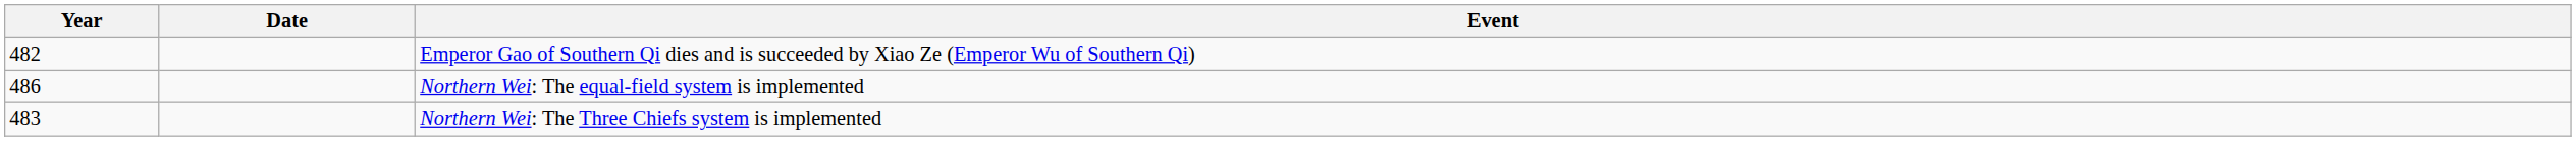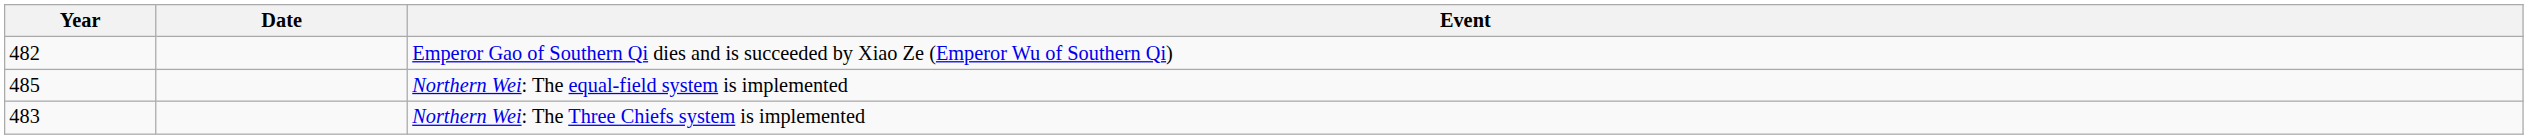Northern Wei: The equal-field system is implemented | Year: 486 -> 485
